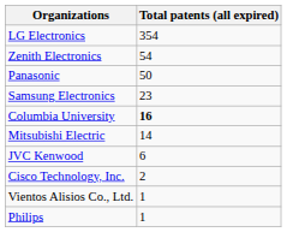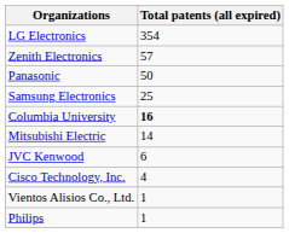Zenith Electronics | Total patents (all expired): 54 -> 57
Samsung Electronics | Total patents (all expired): 23 -> 25
Cisco Technology, Inc. | Total patents (all expired): 2 -> 4
